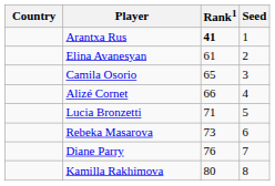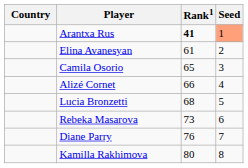Arantxa Rus | Seed: no background -> lightsalmon background
Lucia Bronzetti | Rank1: 71 -> 68
